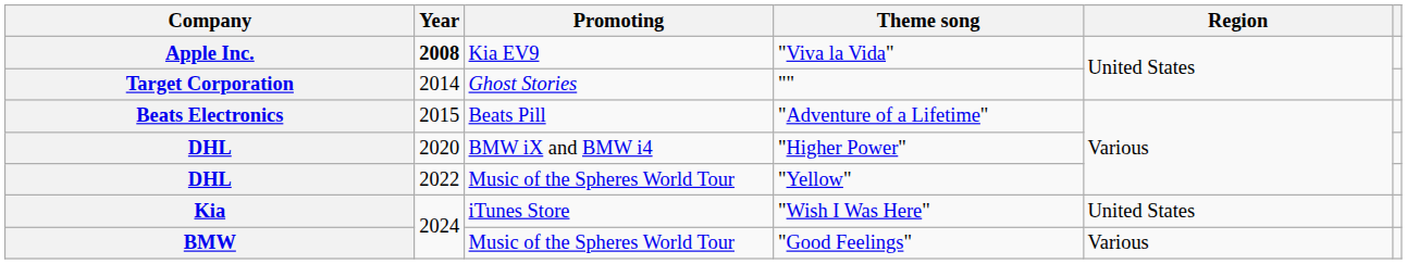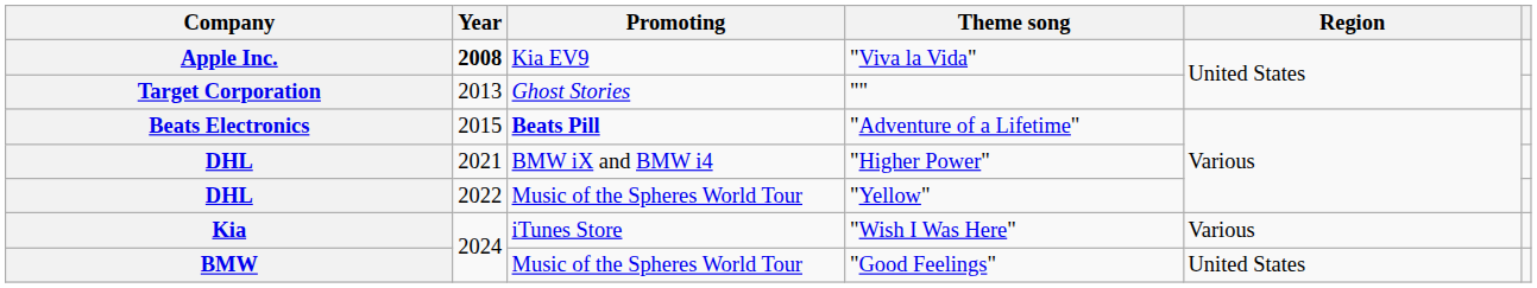"" | Year: 2014 -> 2013
"Adventure of a Lifetime" | Promoting: normal -> bold
"Higher Power" | Year: 2020 -> 2021
"Wish I Was Here" | Region: United States -> Various
"Good Feelings" | Region: Various -> United States
